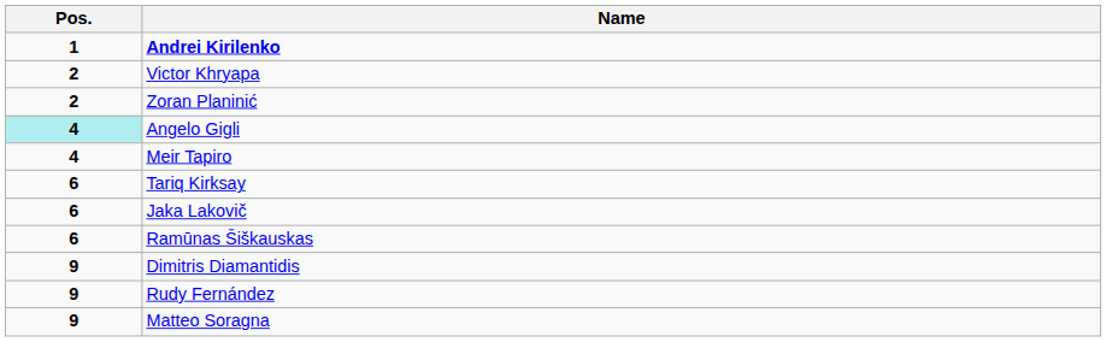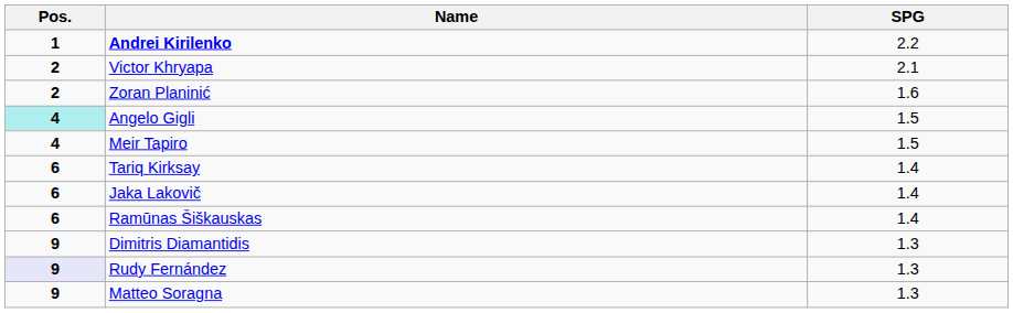+ column: SPG | 2.2 | 2.1 | 1.6 | 1.5 | 1.5 | 1.4 | 1.4 | 1.4 | 1.3 | 1.3 | 1.3
Rudy Fernández | Pos.: no background -> lavender background
